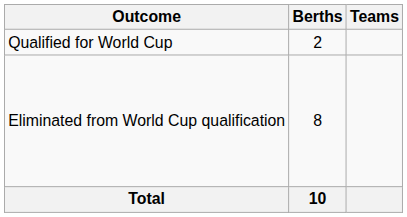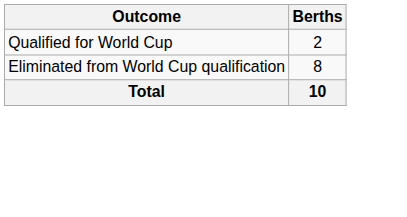- column: Teams
